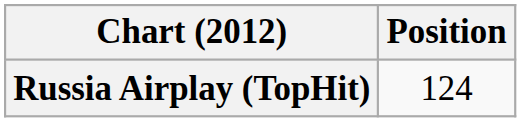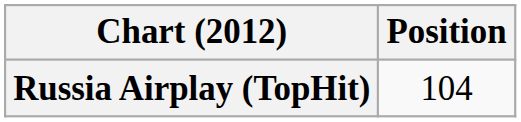Russia Airplay (TopHit) | Position: 124 -> 104
